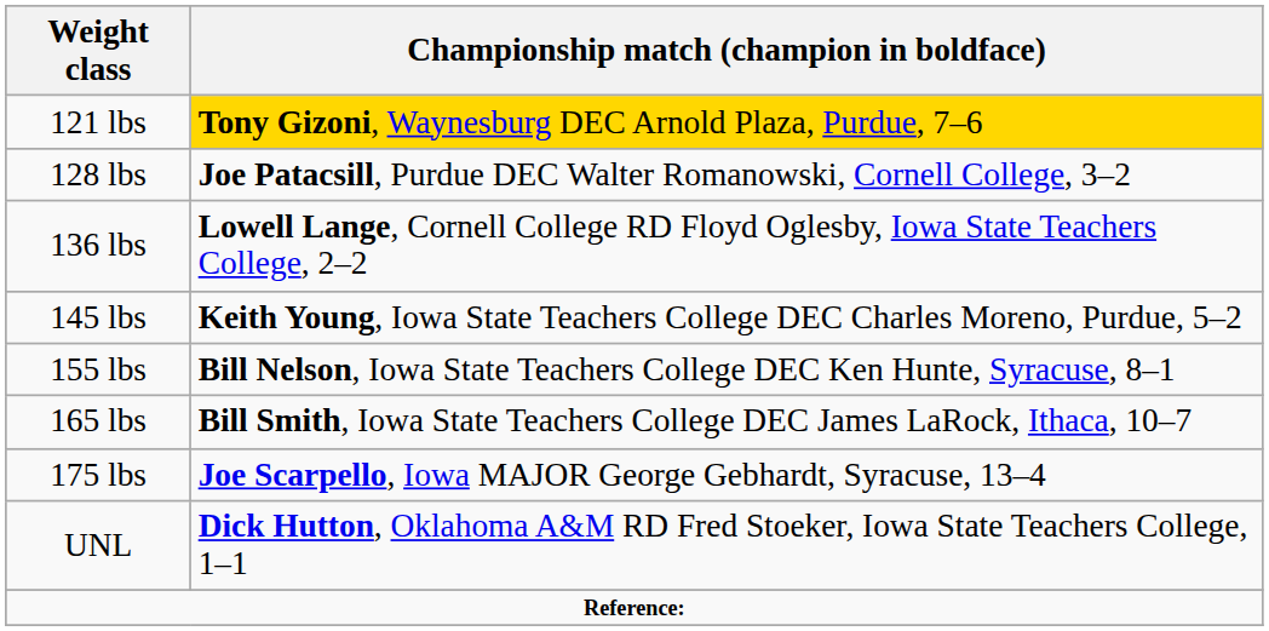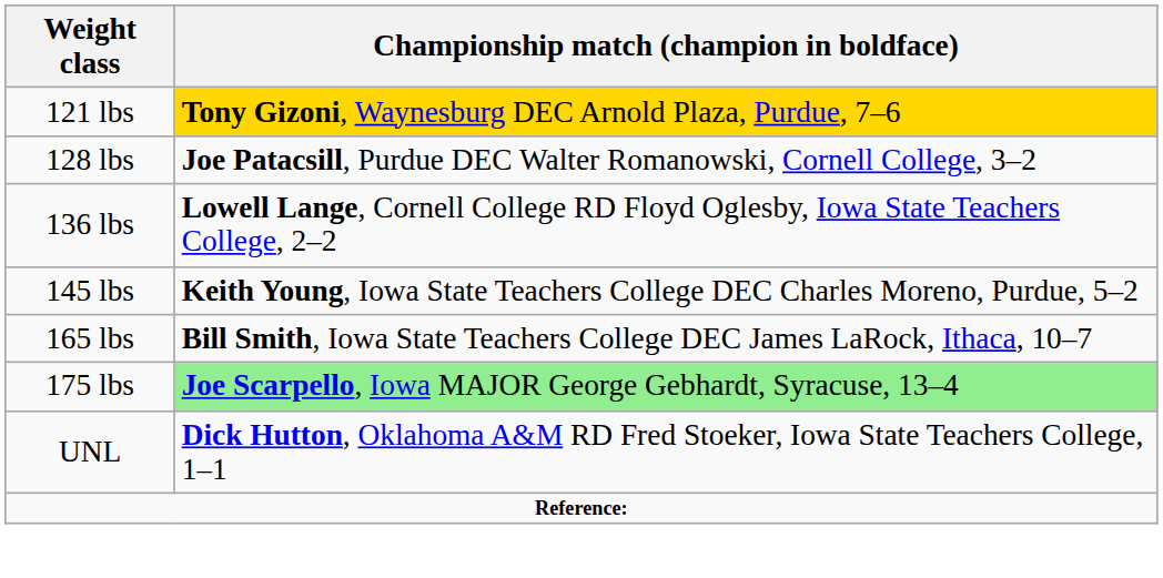- row: 155 lbs | Bill Nelson, Iowa State Teachers College DEC Ken Hunte, Syracuse, 8–1
175 lbs | Championship match (champion in boldface): no background -> lightgreen background
